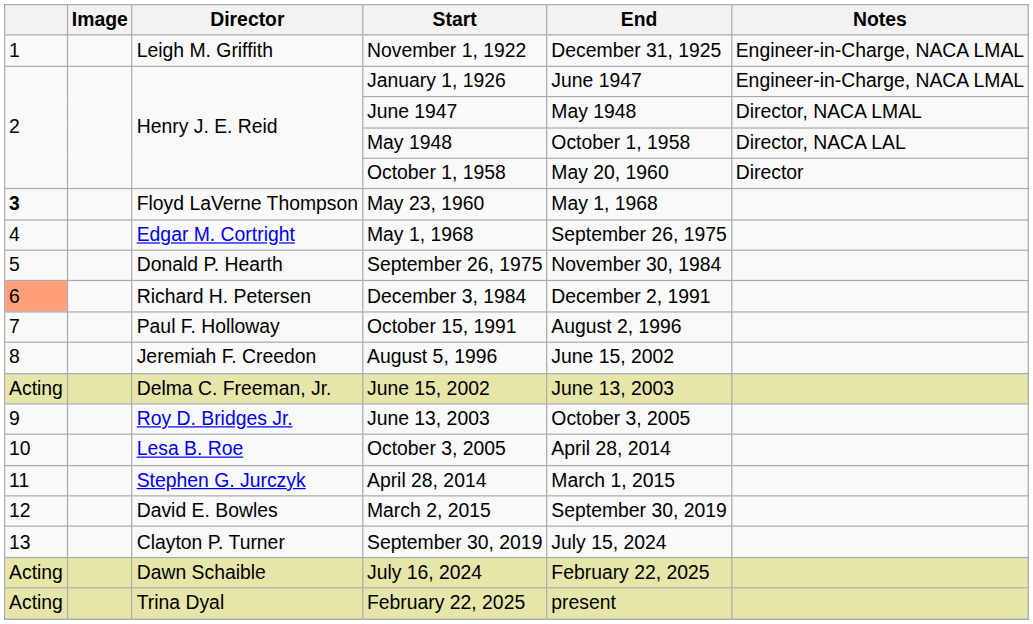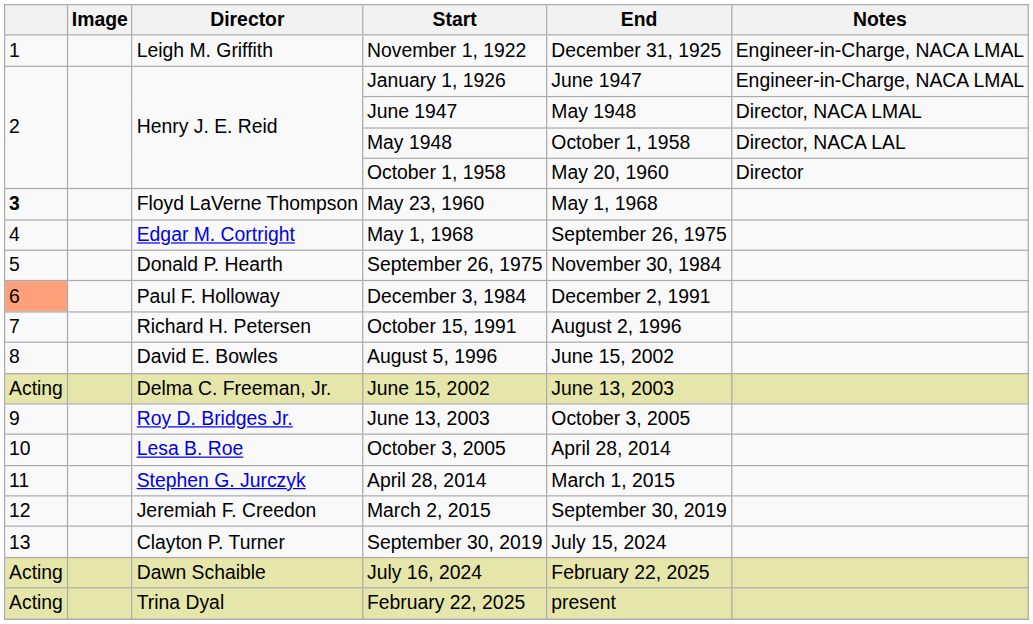December 3, 1984 | Director: Richard H. Petersen -> Paul F. Holloway
October 15, 1991 | Director: Paul F. Holloway -> Richard H. Petersen
August 5, 1996 | Director: Jeremiah F. Creedon -> David E. Bowles
March 2, 2015 | Director: David E. Bowles -> Jeremiah F. Creedon
